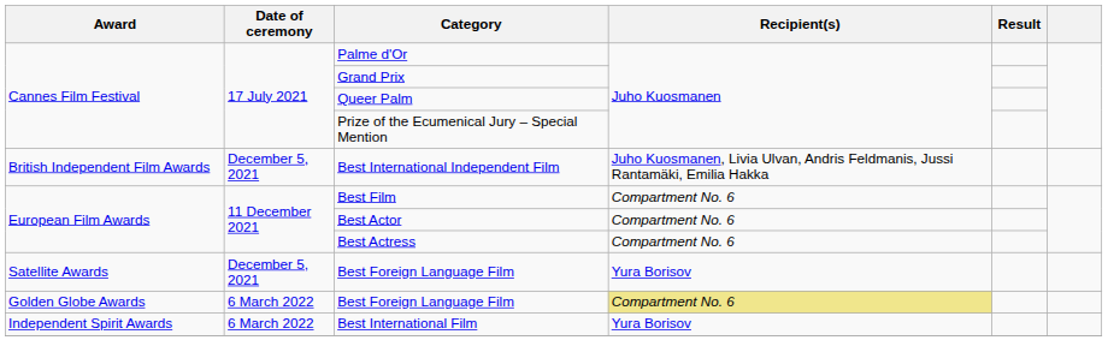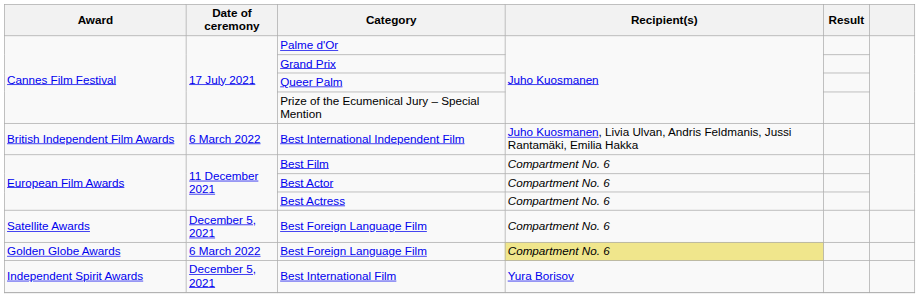Best International Independent Film | Date of ceremony: December 5, 2021 -> 6 March 2022
Satellite Awards / Best Foreign Language Film | Recipient(s): Yura Borisov -> Compartment No. 6
Best International Film | Date of ceremony: 6 March 2022 -> December 5, 2021
